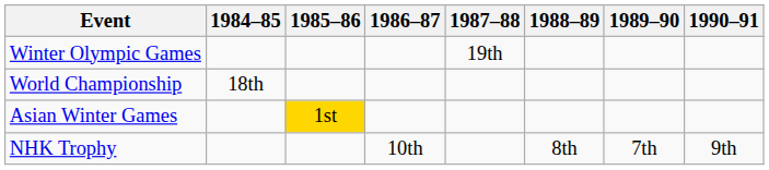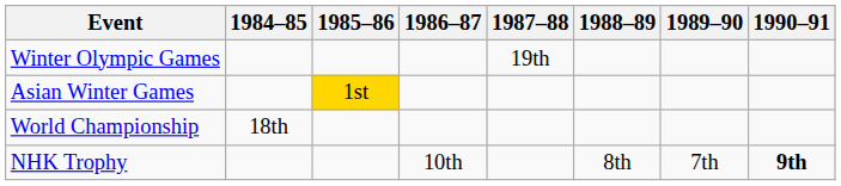rows swapped: World Championship <-> Asian Winter Games
NHK Trophy | 1990–91: normal -> bold
